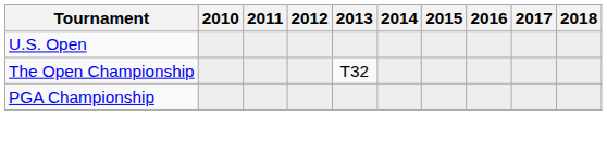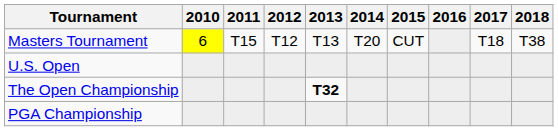+ row: Masters Tournament | 6 | T15 | T12 | T13 | T20 | CUT | T18 | T38
The Open Championship | 2013: normal -> bold
